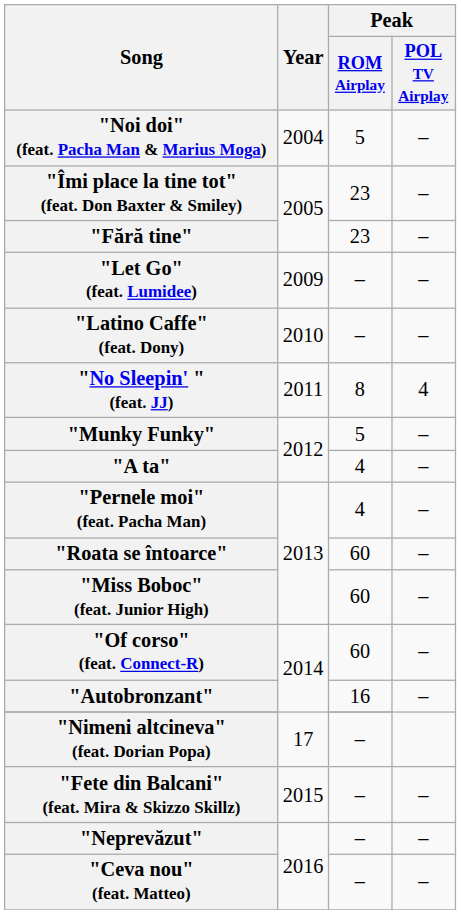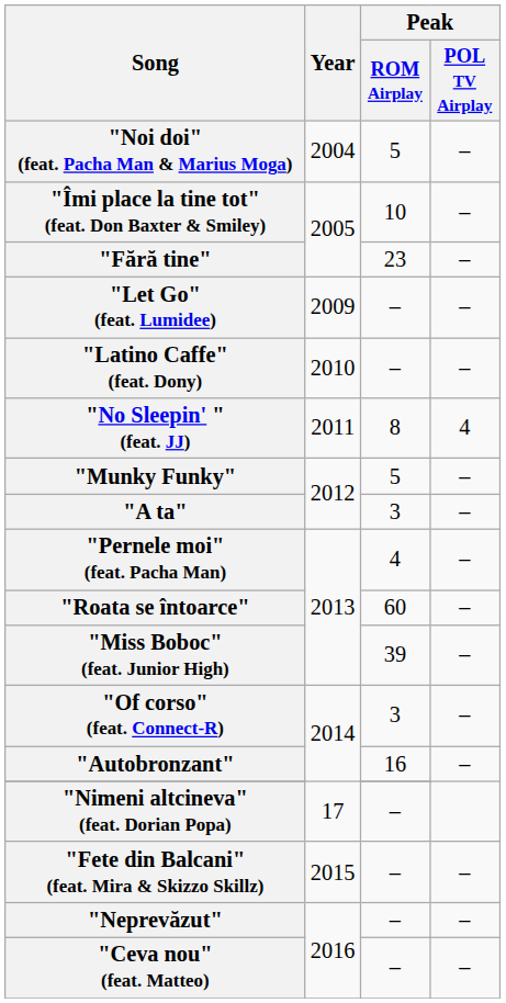"Îmi place la tine tot" (feat. Don Baxter & Smiley) | Peak / ROM Airplay: 23 -> 10
"A ta" | Peak / ROM Airplay: 4 -> 3
"Miss Boboc" (feat. Junior High) | Peak / ROM Airplay: 60 -> 39
"Of corso" (feat. Connect-R) | Peak / ROM Airplay: 60 -> 3
